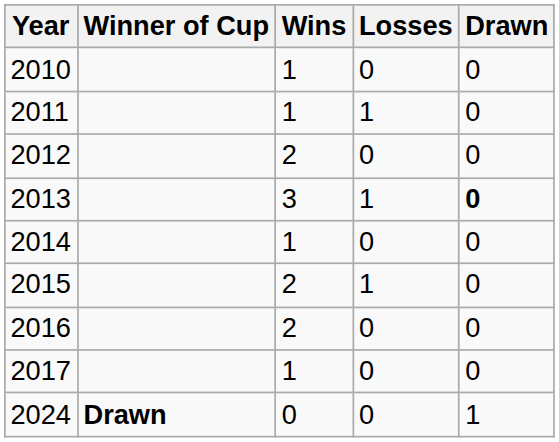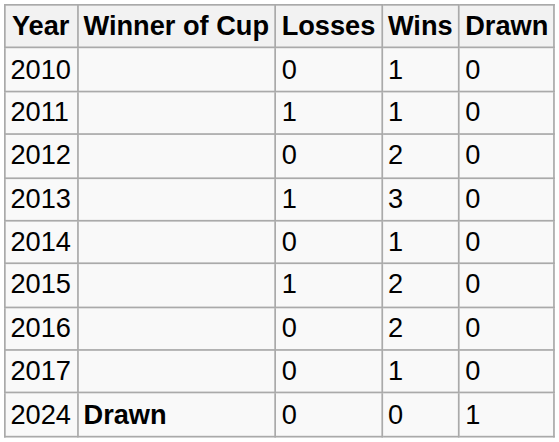columns swapped: Wins <-> Losses
2013 | Drawn: bold -> normal
